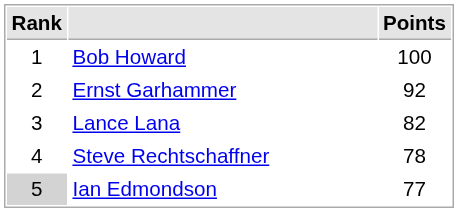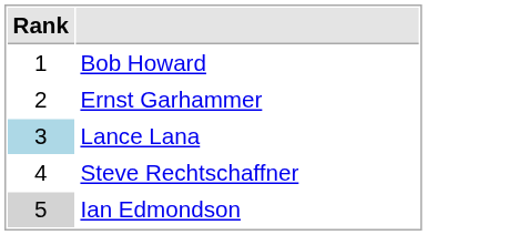- column: Points | 100 | 92 | 82 | 78 | 77
Lance Lana | Rank: no background -> lightblue background
